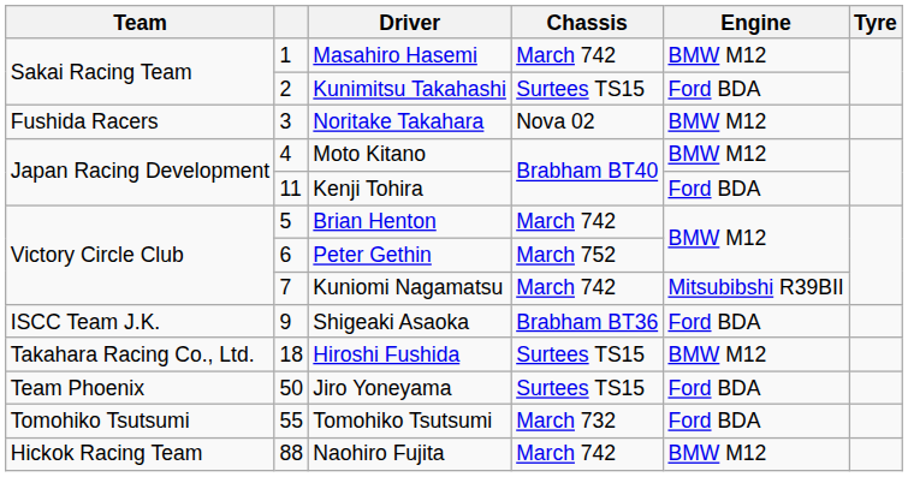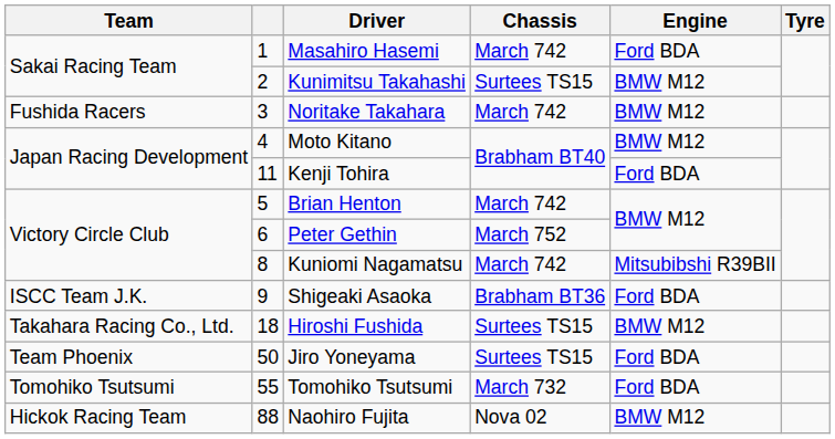Masahiro Hasemi | Engine: BMW M12 -> Ford BDA
Kunimitsu Takahashi | Engine: Ford BDA -> BMW M12
Noritake Takahara | Chassis: Nova 02 -> March 742
Kuniomi Nagamatsu | column 2: 7 -> 8
Naohiro Fujita | Chassis: March 742 -> Nova 02
